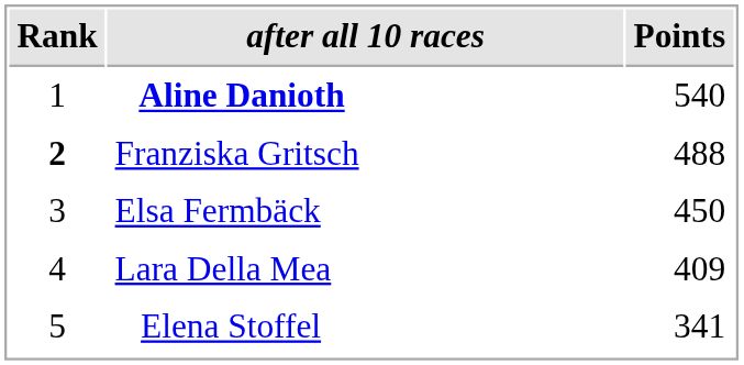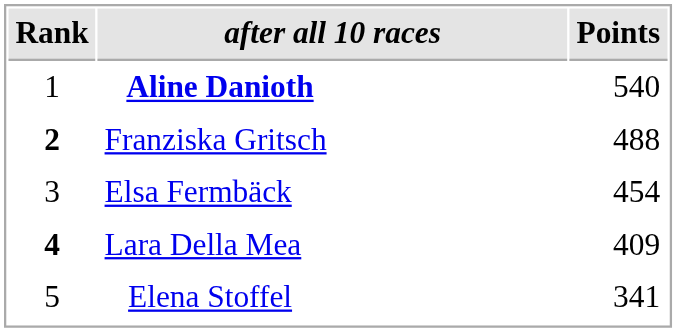Elsa Fermbäck | Points: 450 -> 454
Lara Della Mea | Rank: normal -> bold
